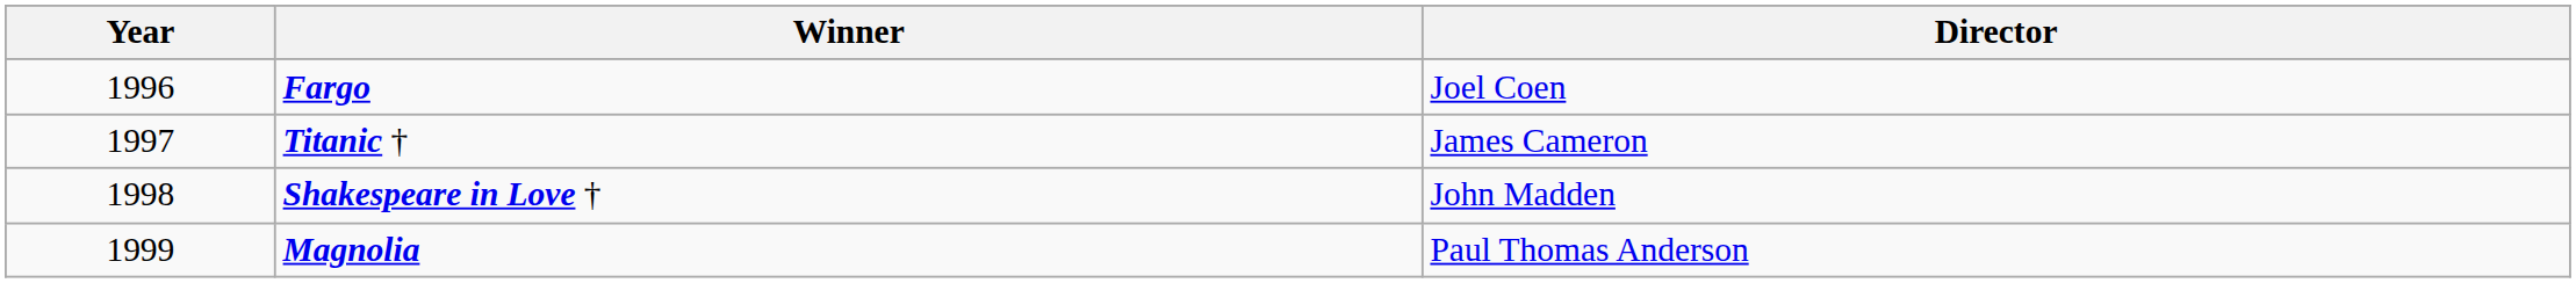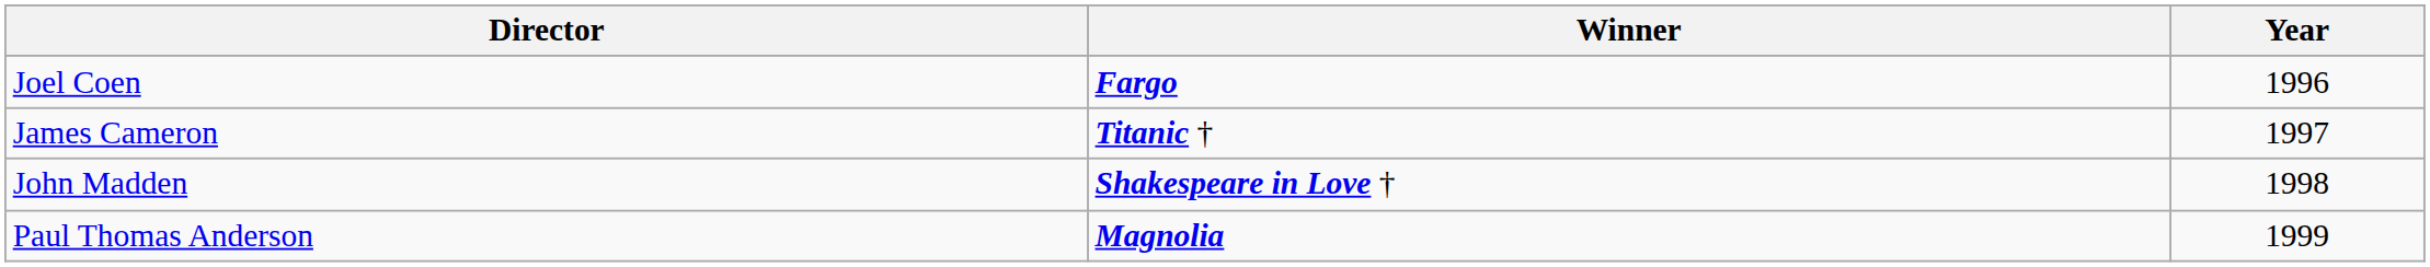columns swapped: Year <-> Director
